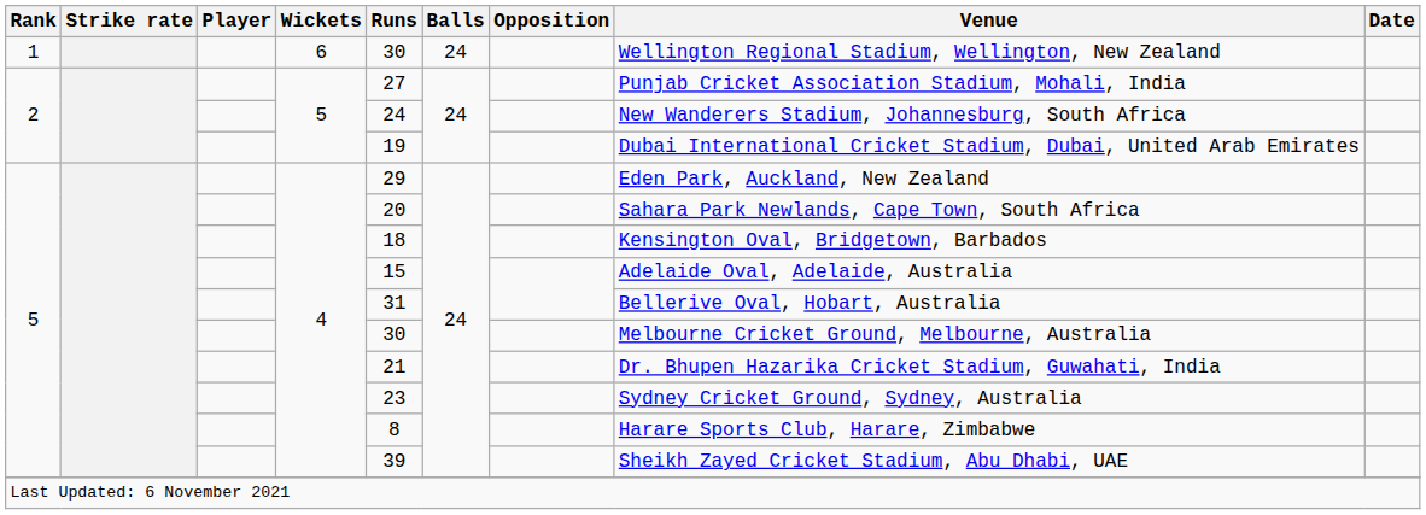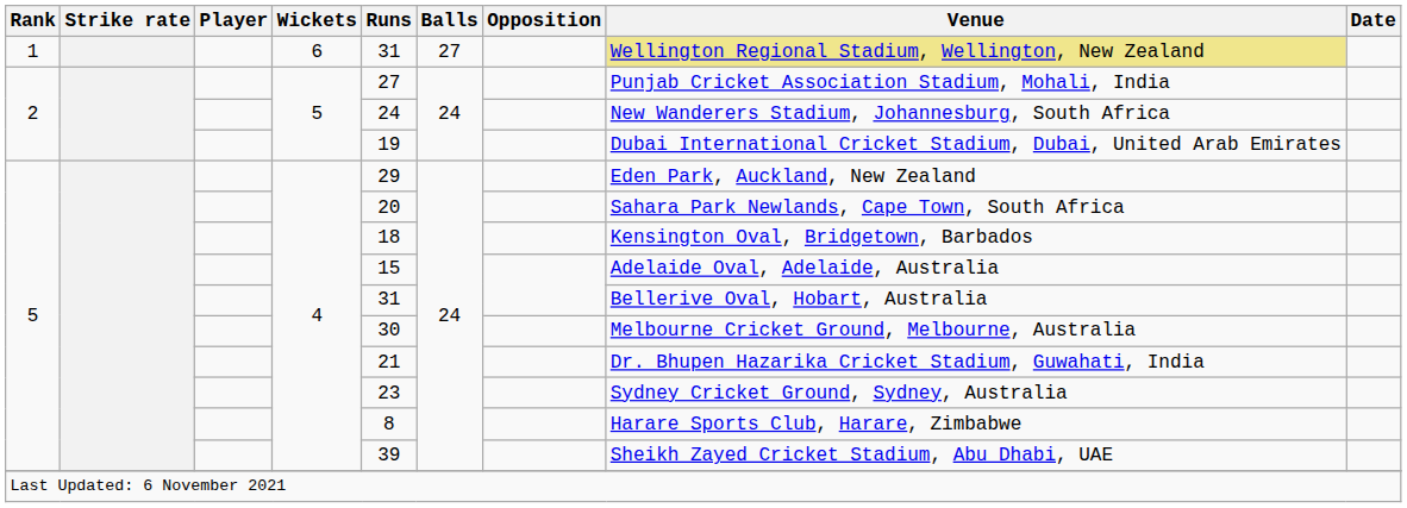1 | Runs: 30 -> 31
1 | Balls: 24 -> 27
1 | Venue: no background -> khaki background
